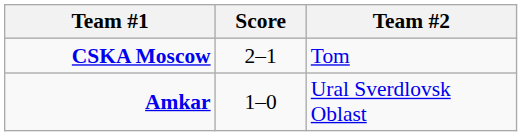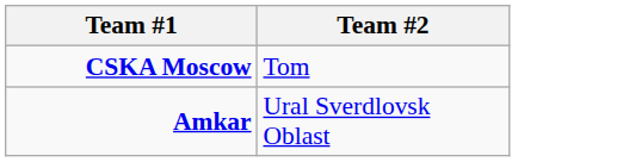- column: Score | 2–1 | 1–0
